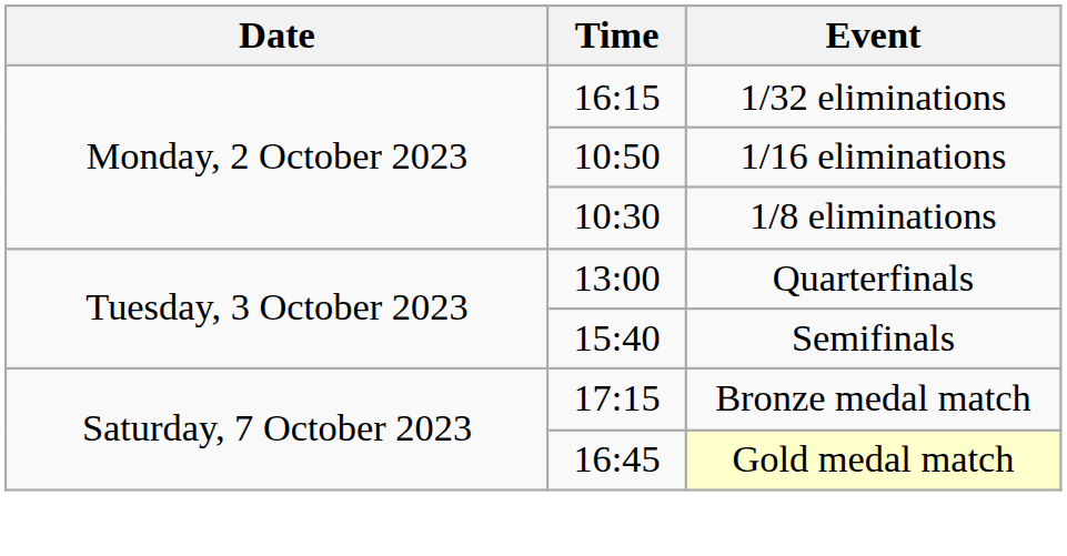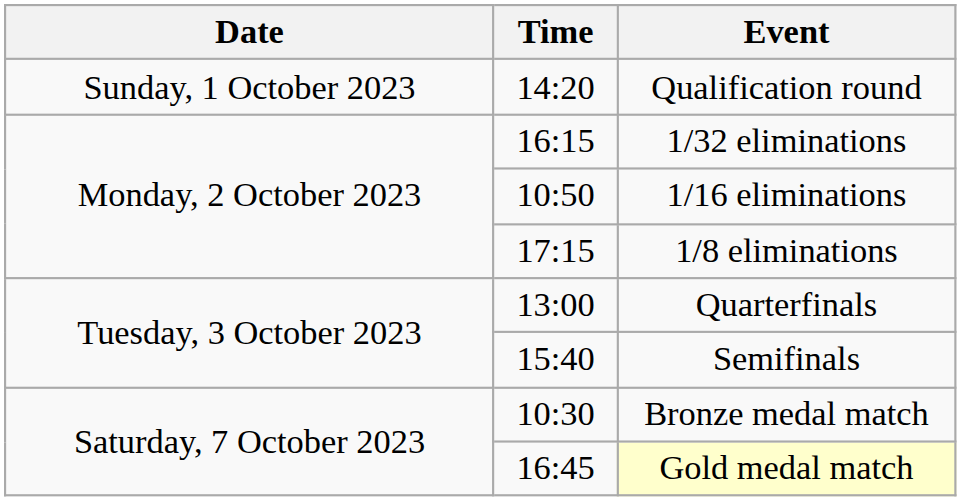+ row: Sunday, 1 October 2023 | 14:20 | Qualification round
1/8 eliminations | Time: 10:30 -> 17:15
Bronze medal match | Time: 17:15 -> 10:30
